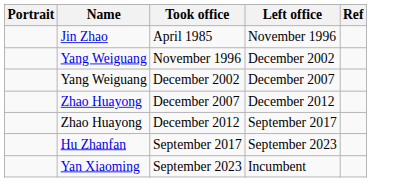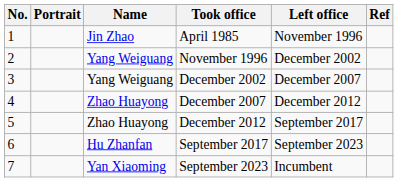+ column: No. | 1 | 2 | 3 | 4 | 5 | 6 | 7
